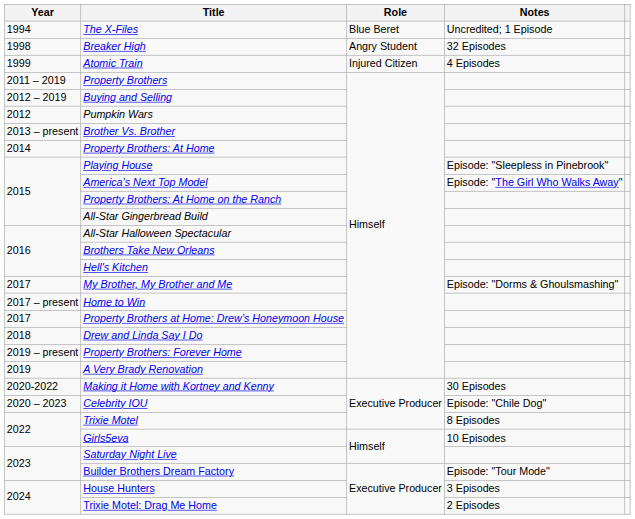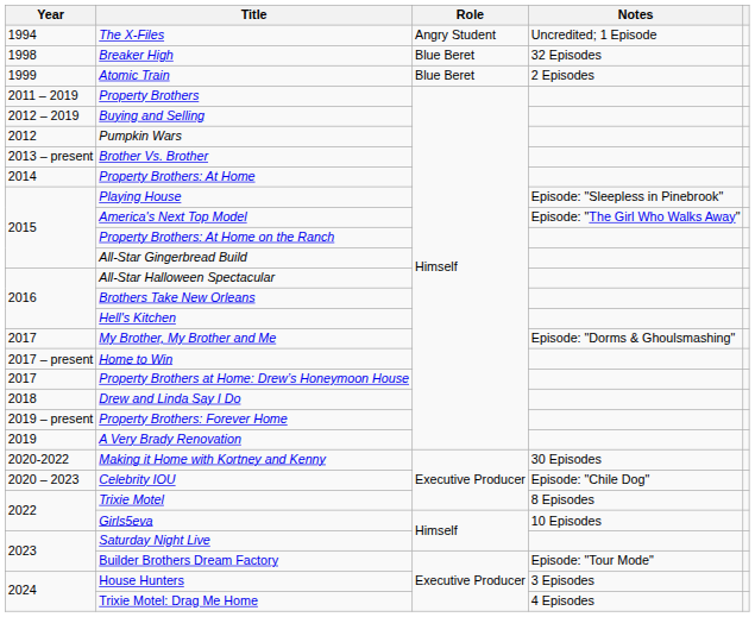The X-Files | Role: Blue Beret -> Angry Student
Breaker High | Role: Angry Student -> Blue Beret
Atomic Train | Role: Injured Citizen -> Blue Beret
Atomic Train | Notes: 4 Episodes -> 2 Episodes
Trixie Motel: Drag Me Home | Notes: 2 Episodes -> 4 Episodes
